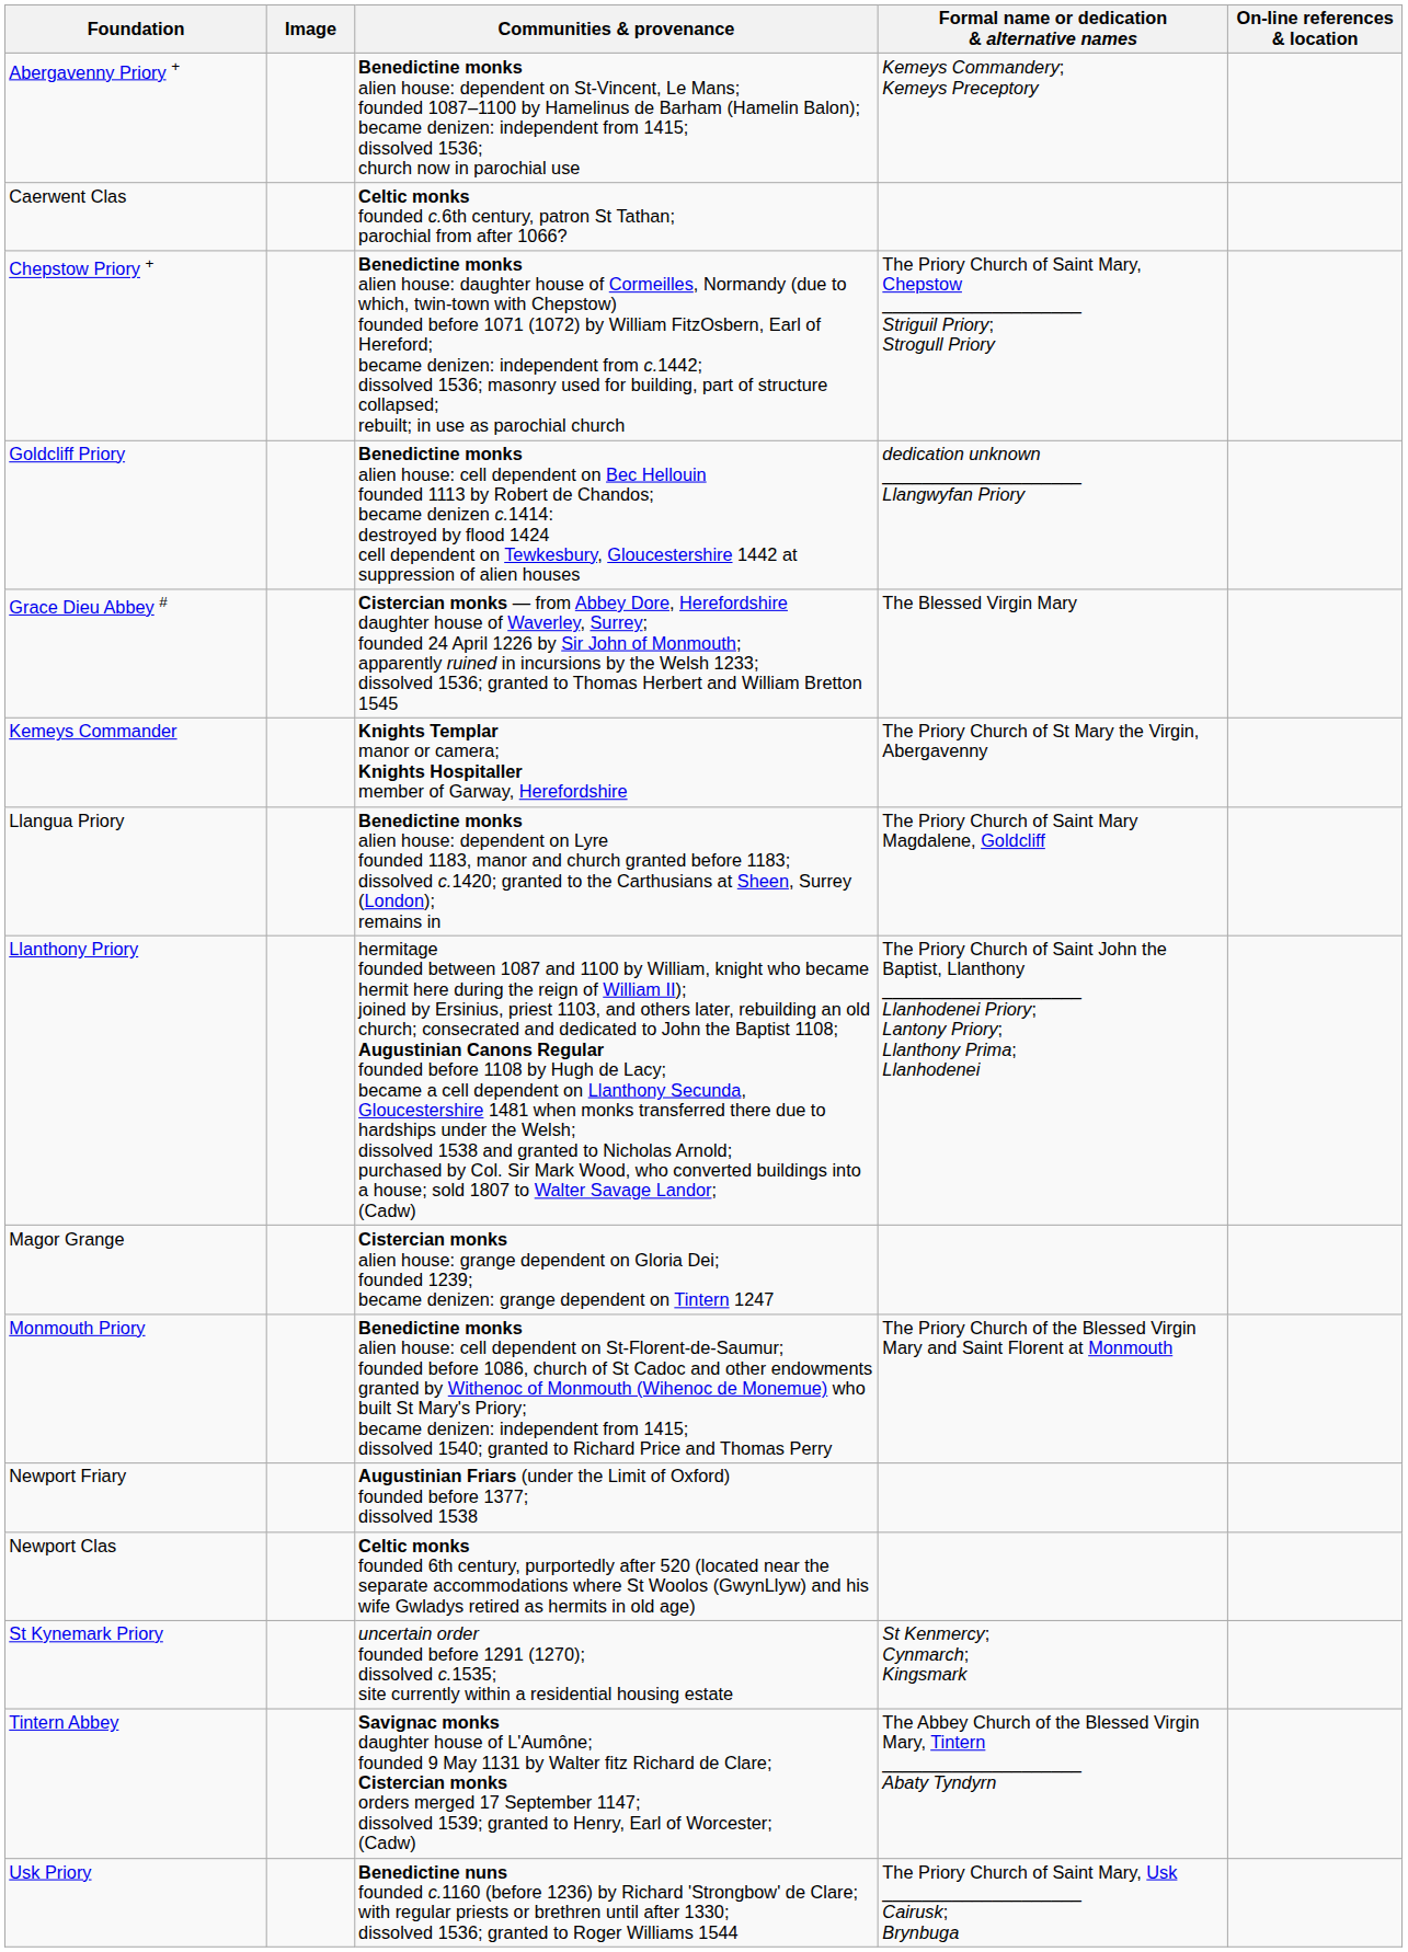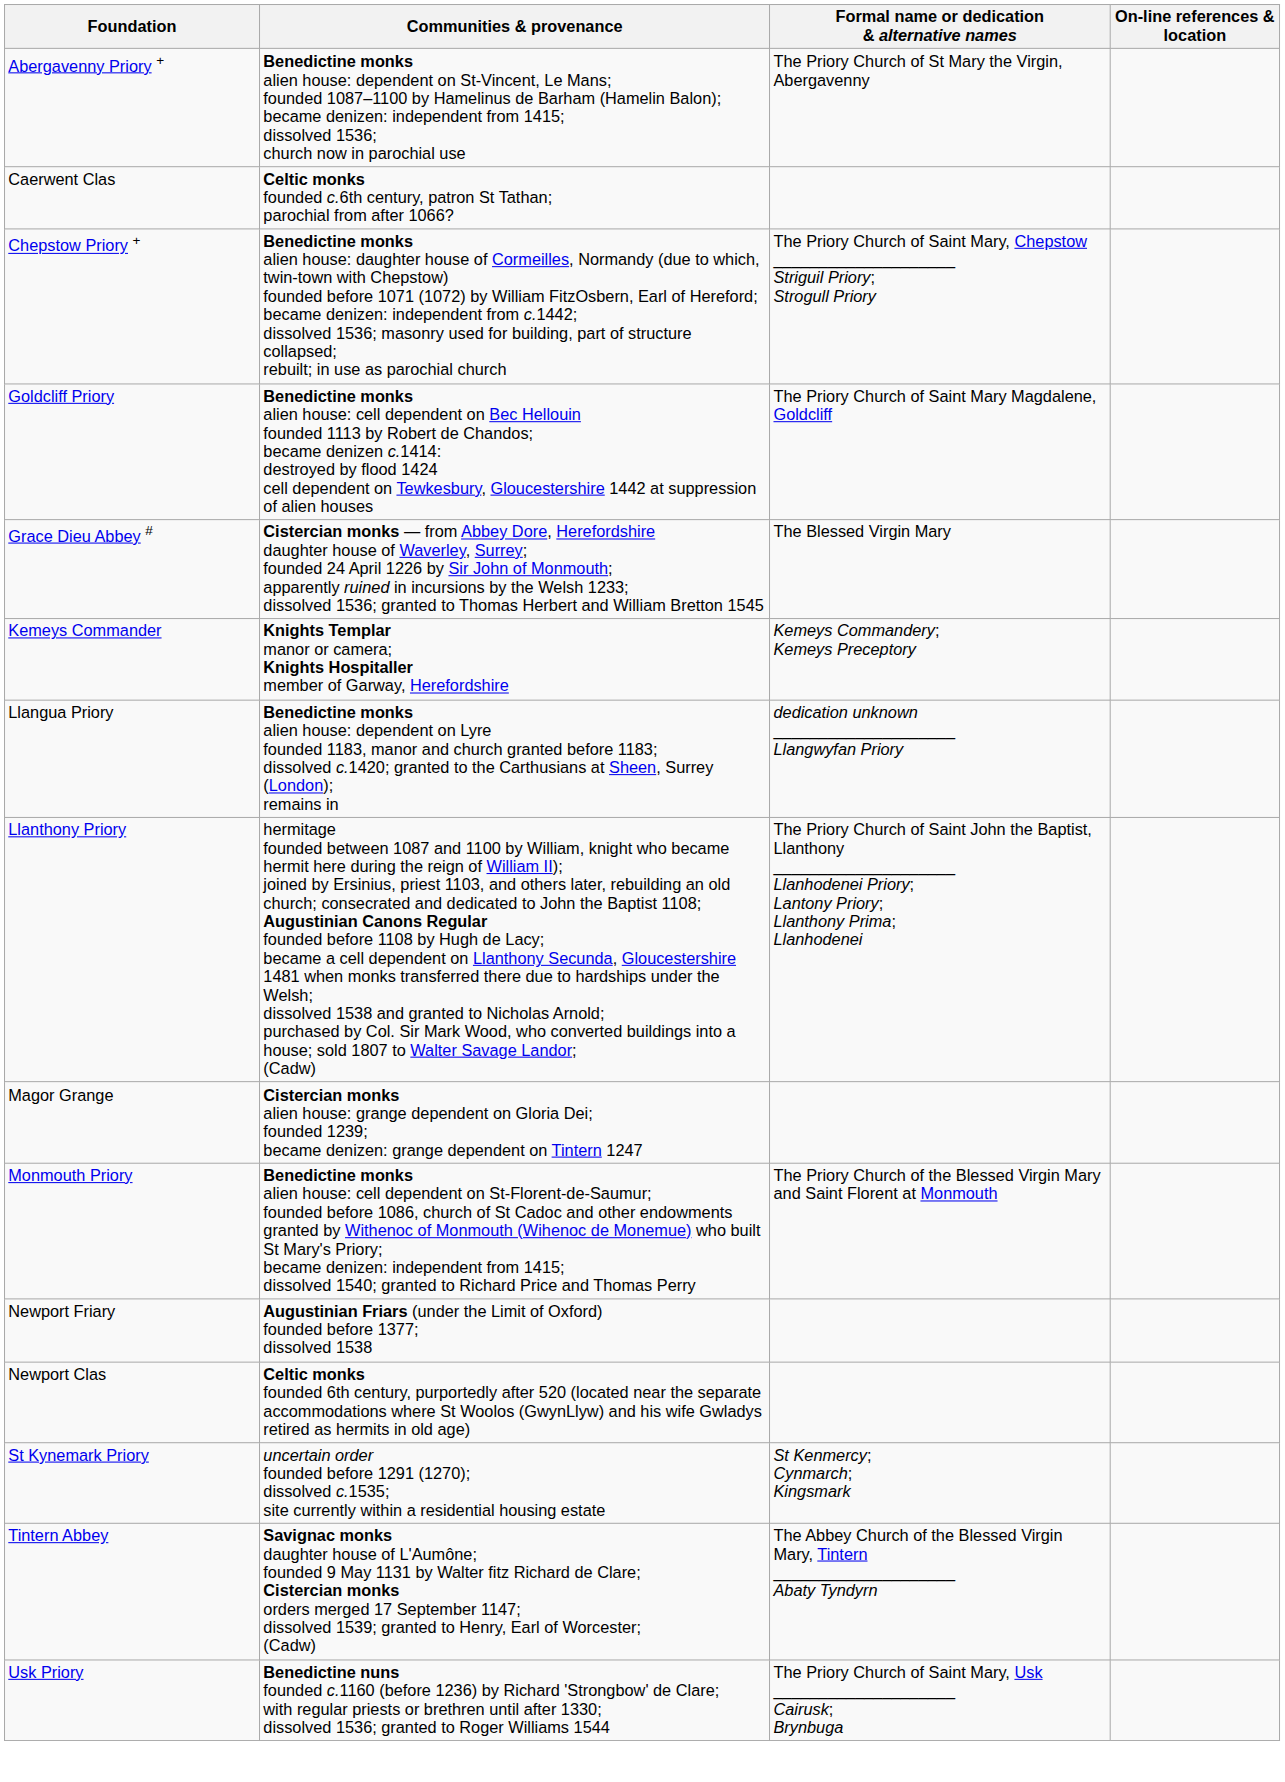- column: Image
Abergavenny Priory + | Formal name or dedication & alternative names: Kemeys Commandery; Kemeys Preceptory -> The Priory Church of St Mary the Virgin, Abergavenny
Goldcliff Priory | Formal name or dedication & alternative names: dedication unknown ____________________ Llangwyfan Priory -> The Priory Church of Saint Mary Magdalene, Goldcliff
Kemeys Commander | Formal name or dedication & alternative names: The Priory Church of St Mary the Virgin, Abergavenny -> Kemeys Commandery; Kemeys Preceptory
Llangua Priory | Formal name or dedication & alternative names: The Priory Church of Saint Mary Magdalene, Goldcliff -> dedication unknown ____________________ Llangwyfan Priory
